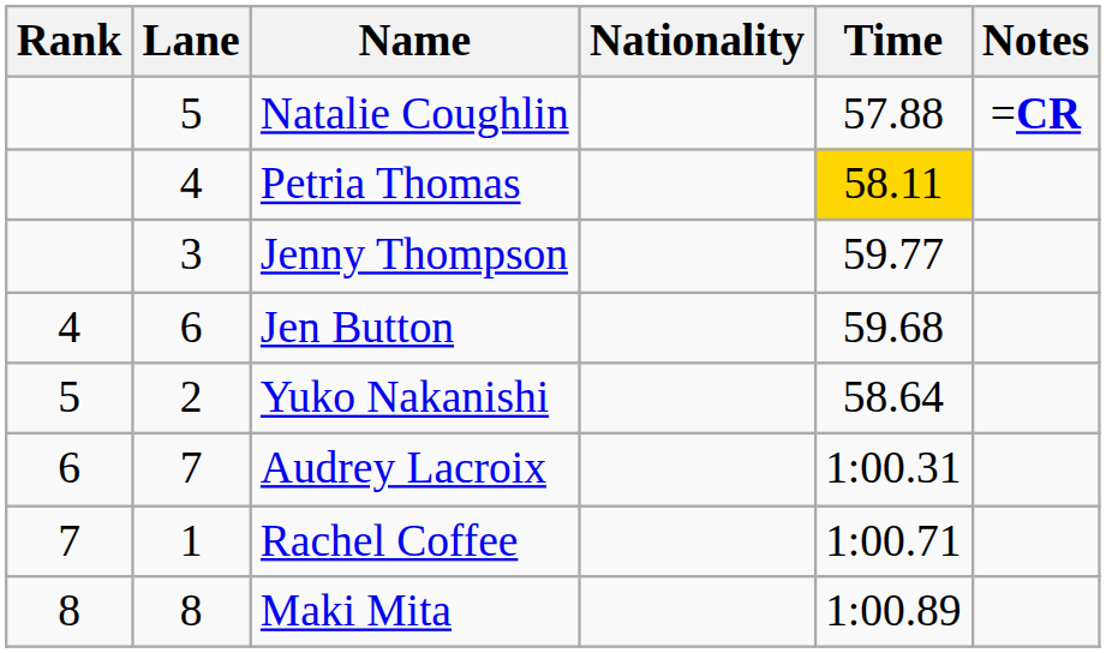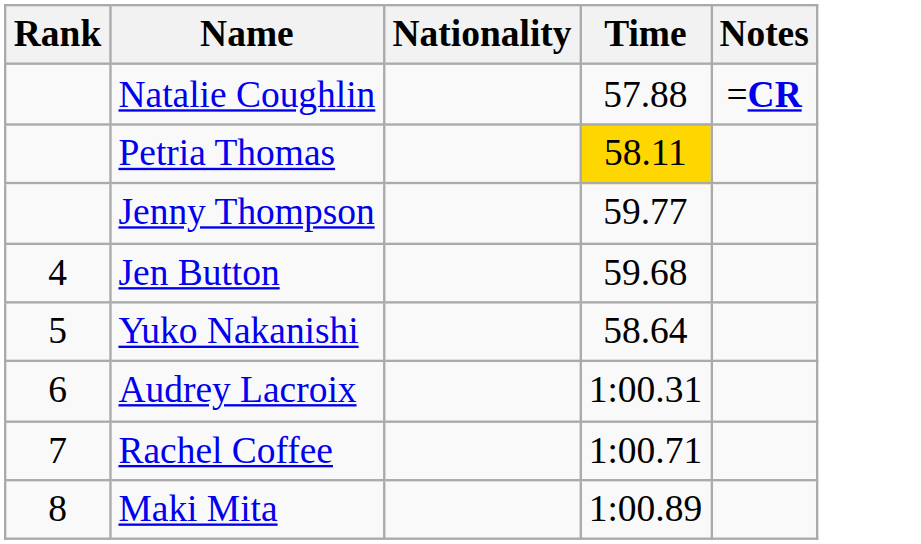- column: Lane | 5 | 4 | 3 | 6 | 2 | 7 | 1 | 8
